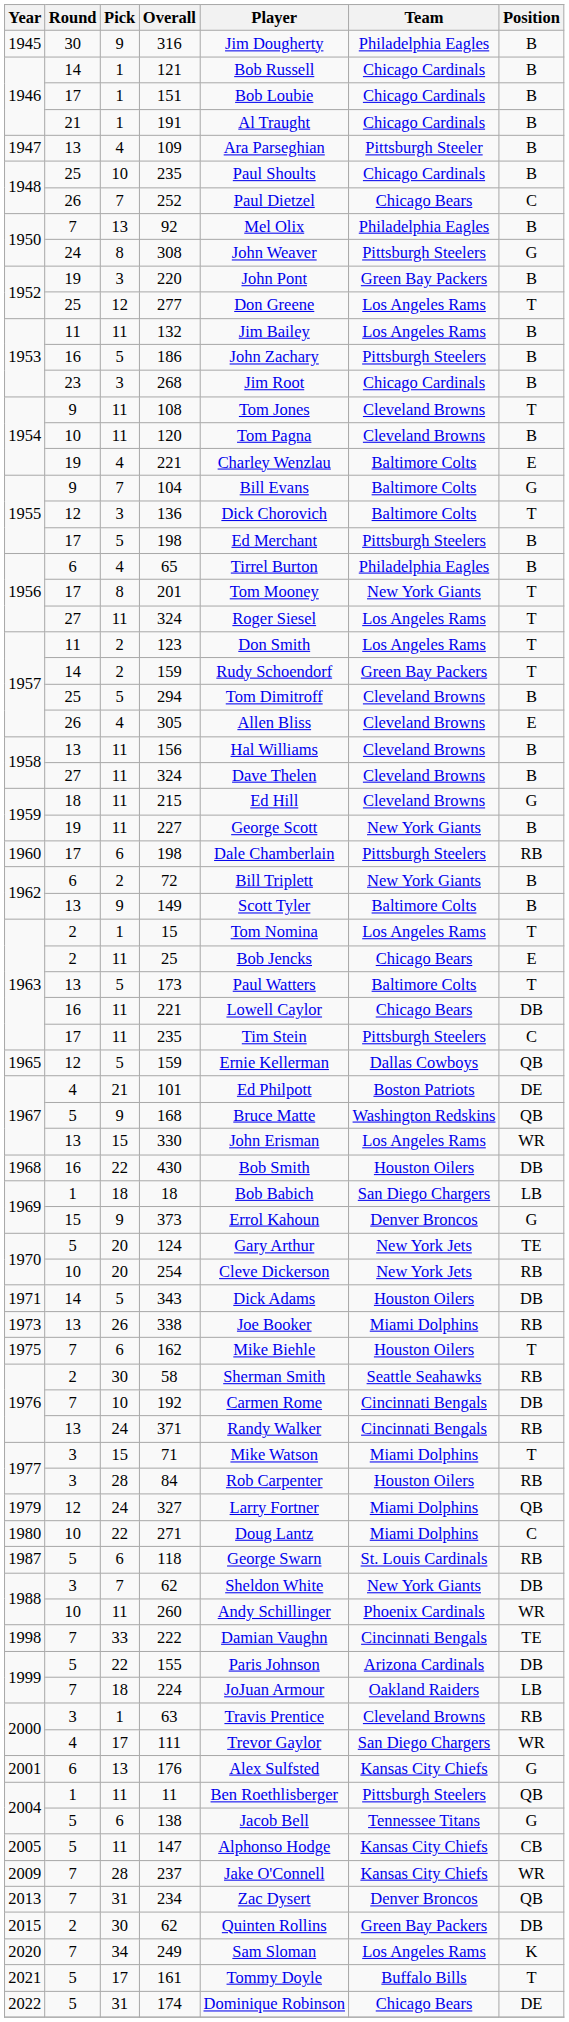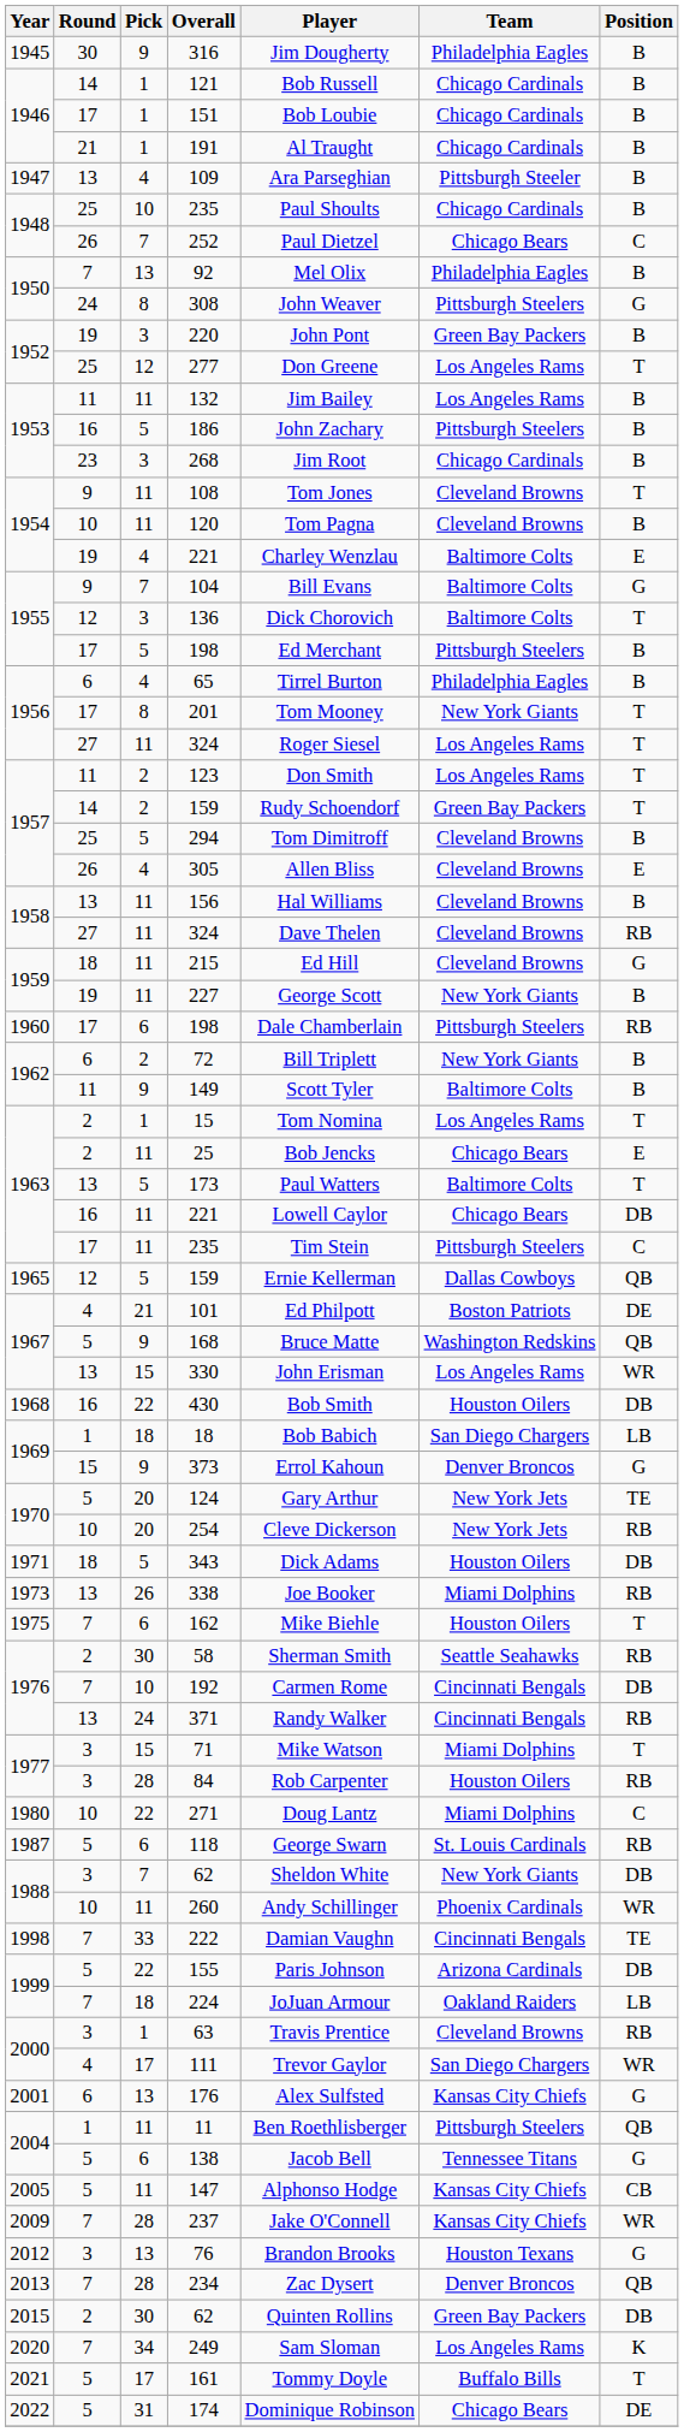1958 / 324 | Position: B -> RB
149 | Round: 13 -> 11
343 | Round: 14 -> 18
- row: 1979 | 12 | 24 | 327 | Larry Fortner | Miami Dolphins | QB
+ row: 2012 | 3 | 13 | 76 | Brandon Brooks | Houston Texans | G
234 | Pick: 31 -> 28
